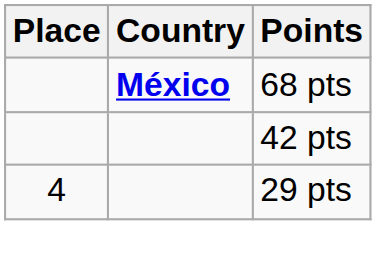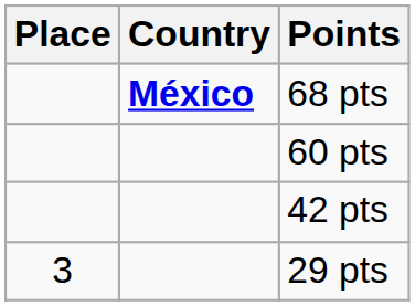+ row: 60 pts
29 pts | Place: 4 -> 3
